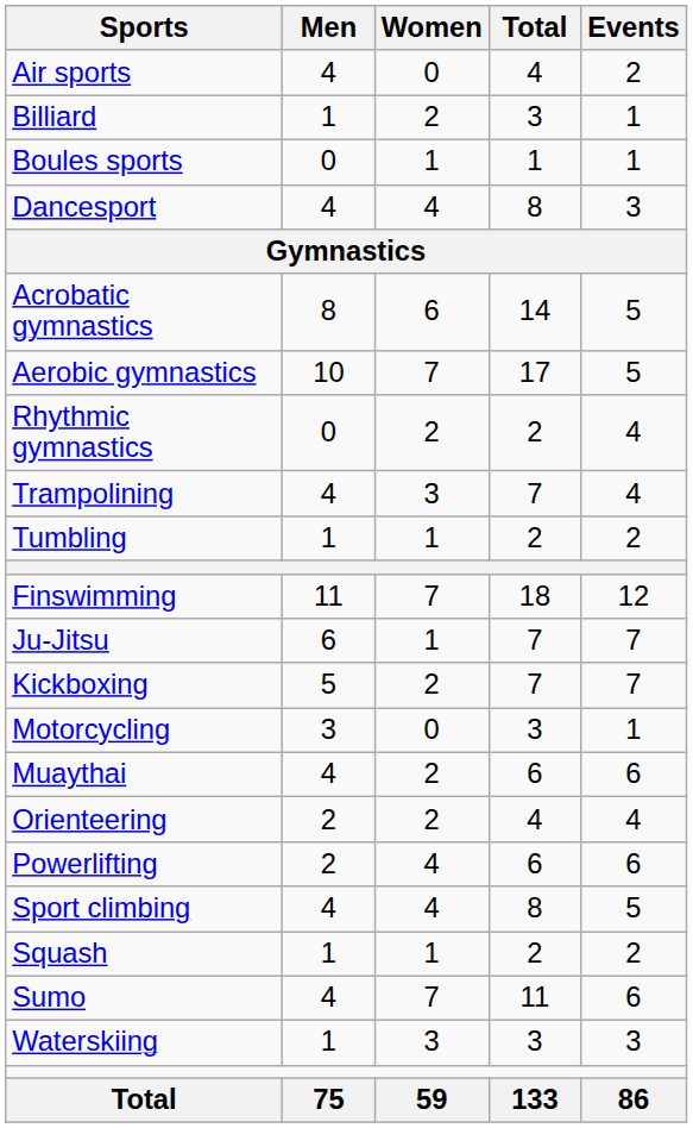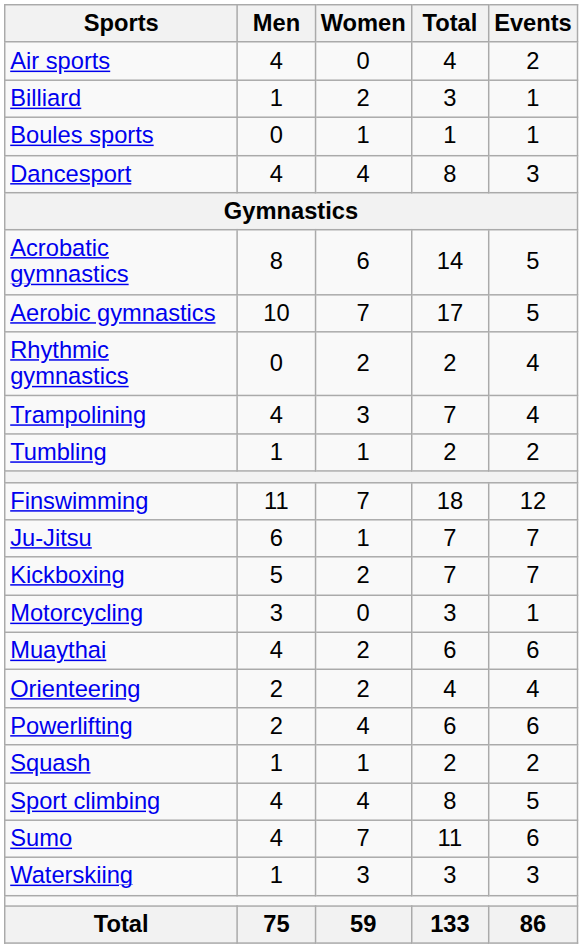rows swapped: Sport climbing <-> Squash
